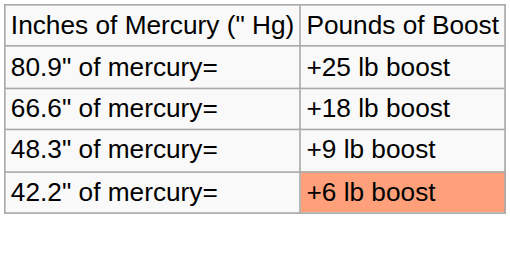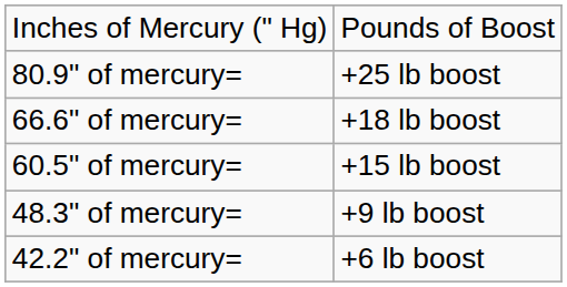+ row: 60.5" of mercury= | +15 lb boost
42.2" of mercury= | column 2: lightsalmon background -> no background
